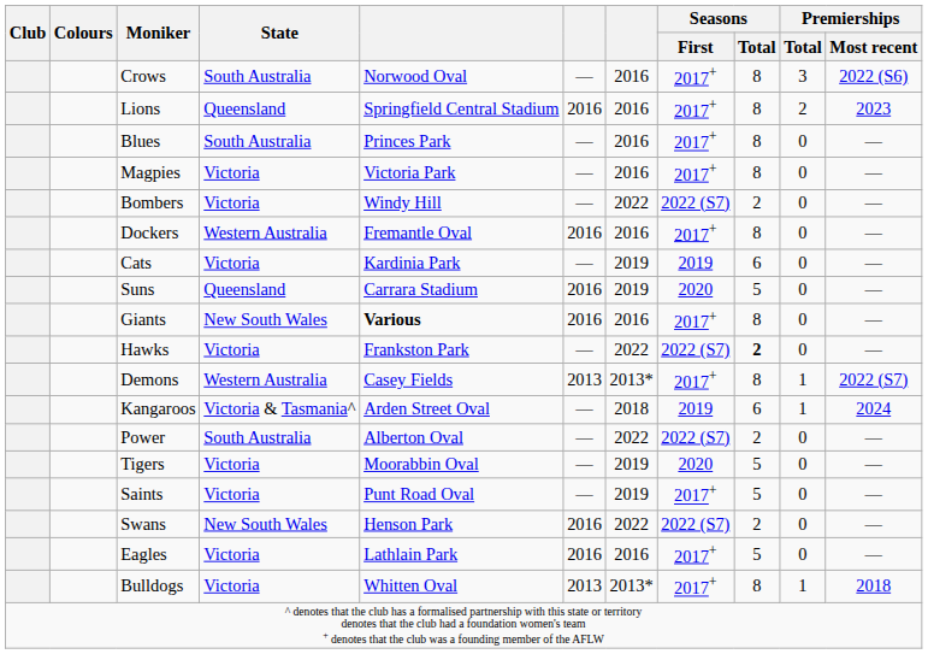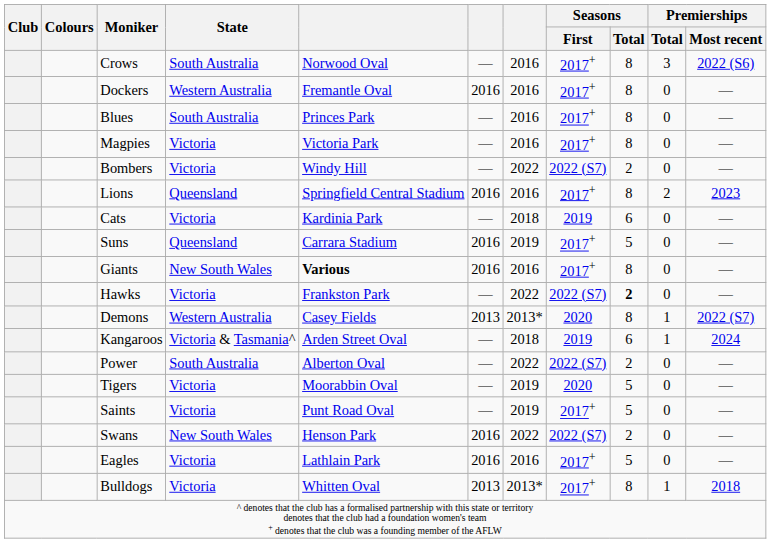rows swapped: Lions <-> Dockers
Cats | column 7: 2019 -> 2018
Suns | Seasons / First: 2020 -> 2017+
Demons | Seasons / First: 2017+ -> 2020
